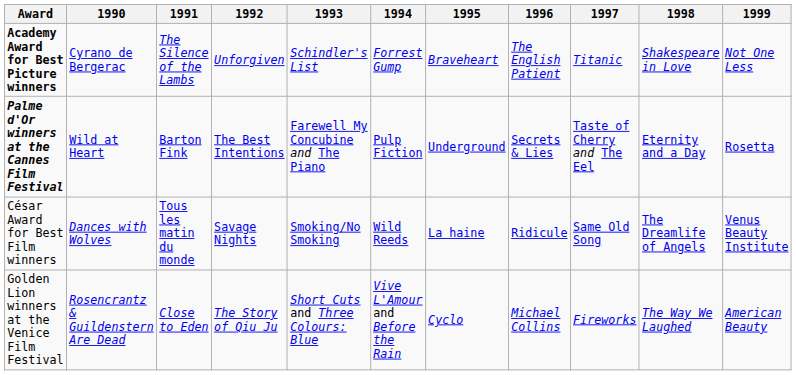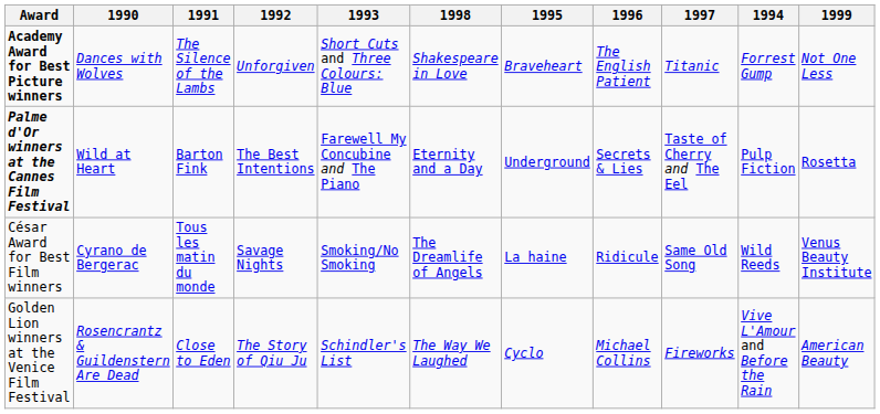columns swapped: 1994 <-> 1998
Academy Award for Best Picture winners | 1990: Cyrano de Bergerac -> Dances with Wolves
Academy Award for Best Picture winners | 1993: Schindler's List -> Short Cuts and Three Colours: Blue
César Award for Best Film winners | 1990: Dances with Wolves -> Cyrano de Bergerac
Golden Lion winners at the Venice Film Festival | 1993: Short Cuts and Three Colours: Blue -> Schindler's List
